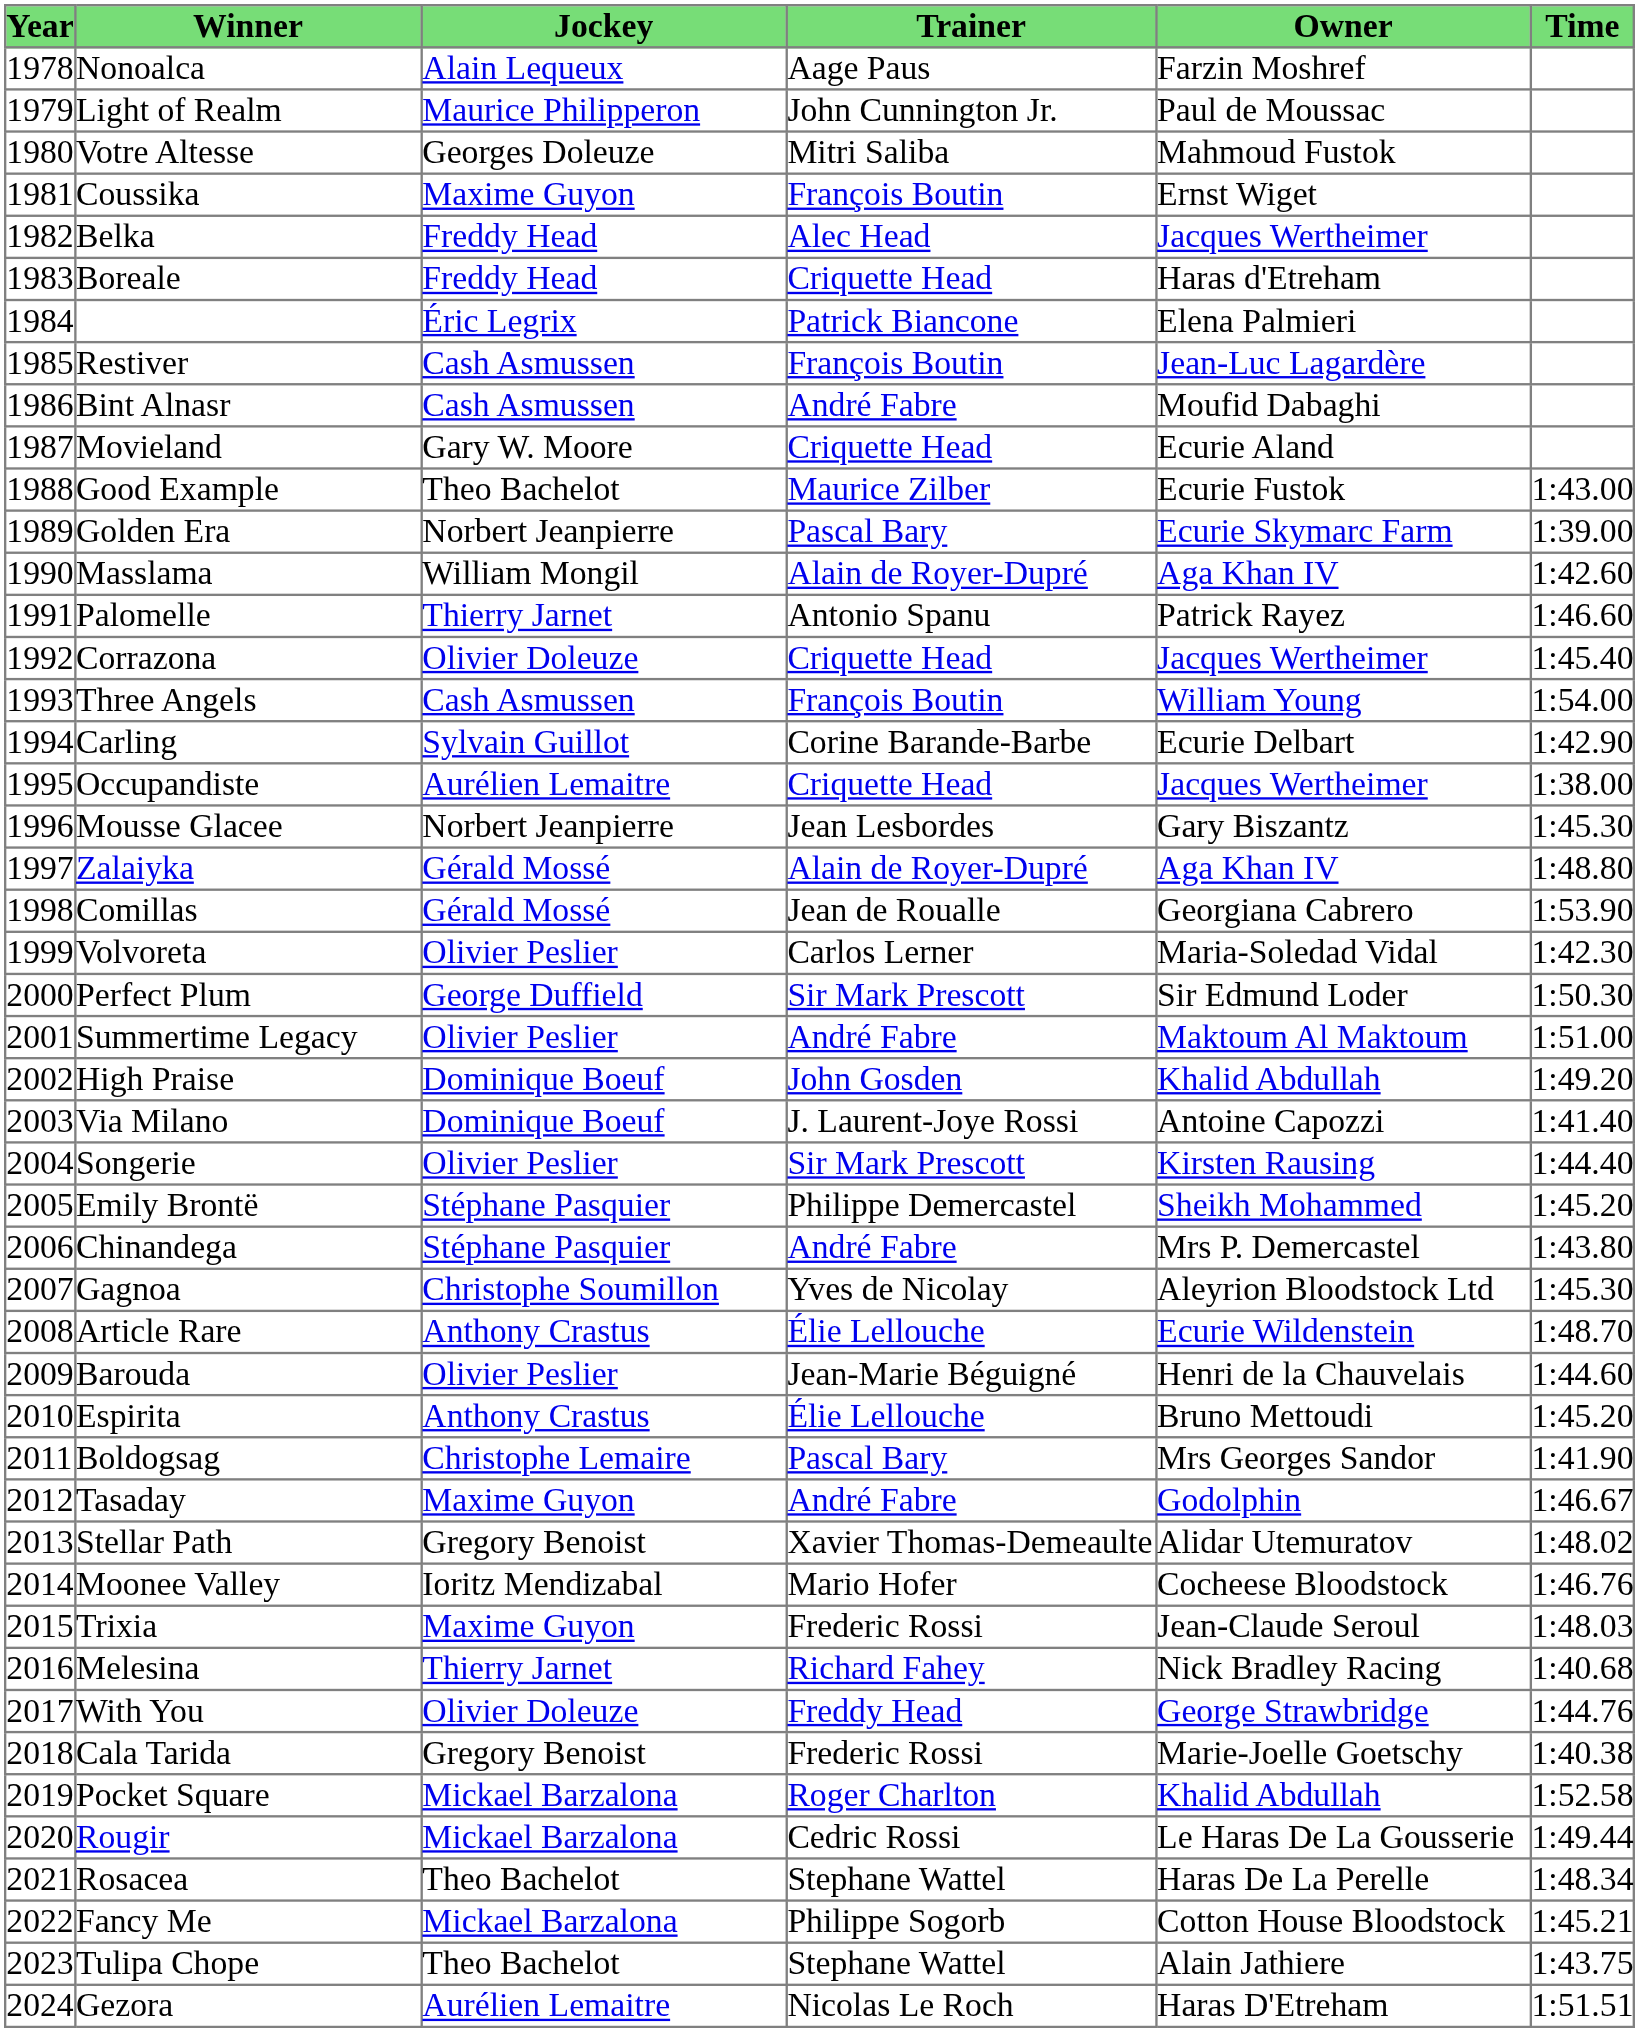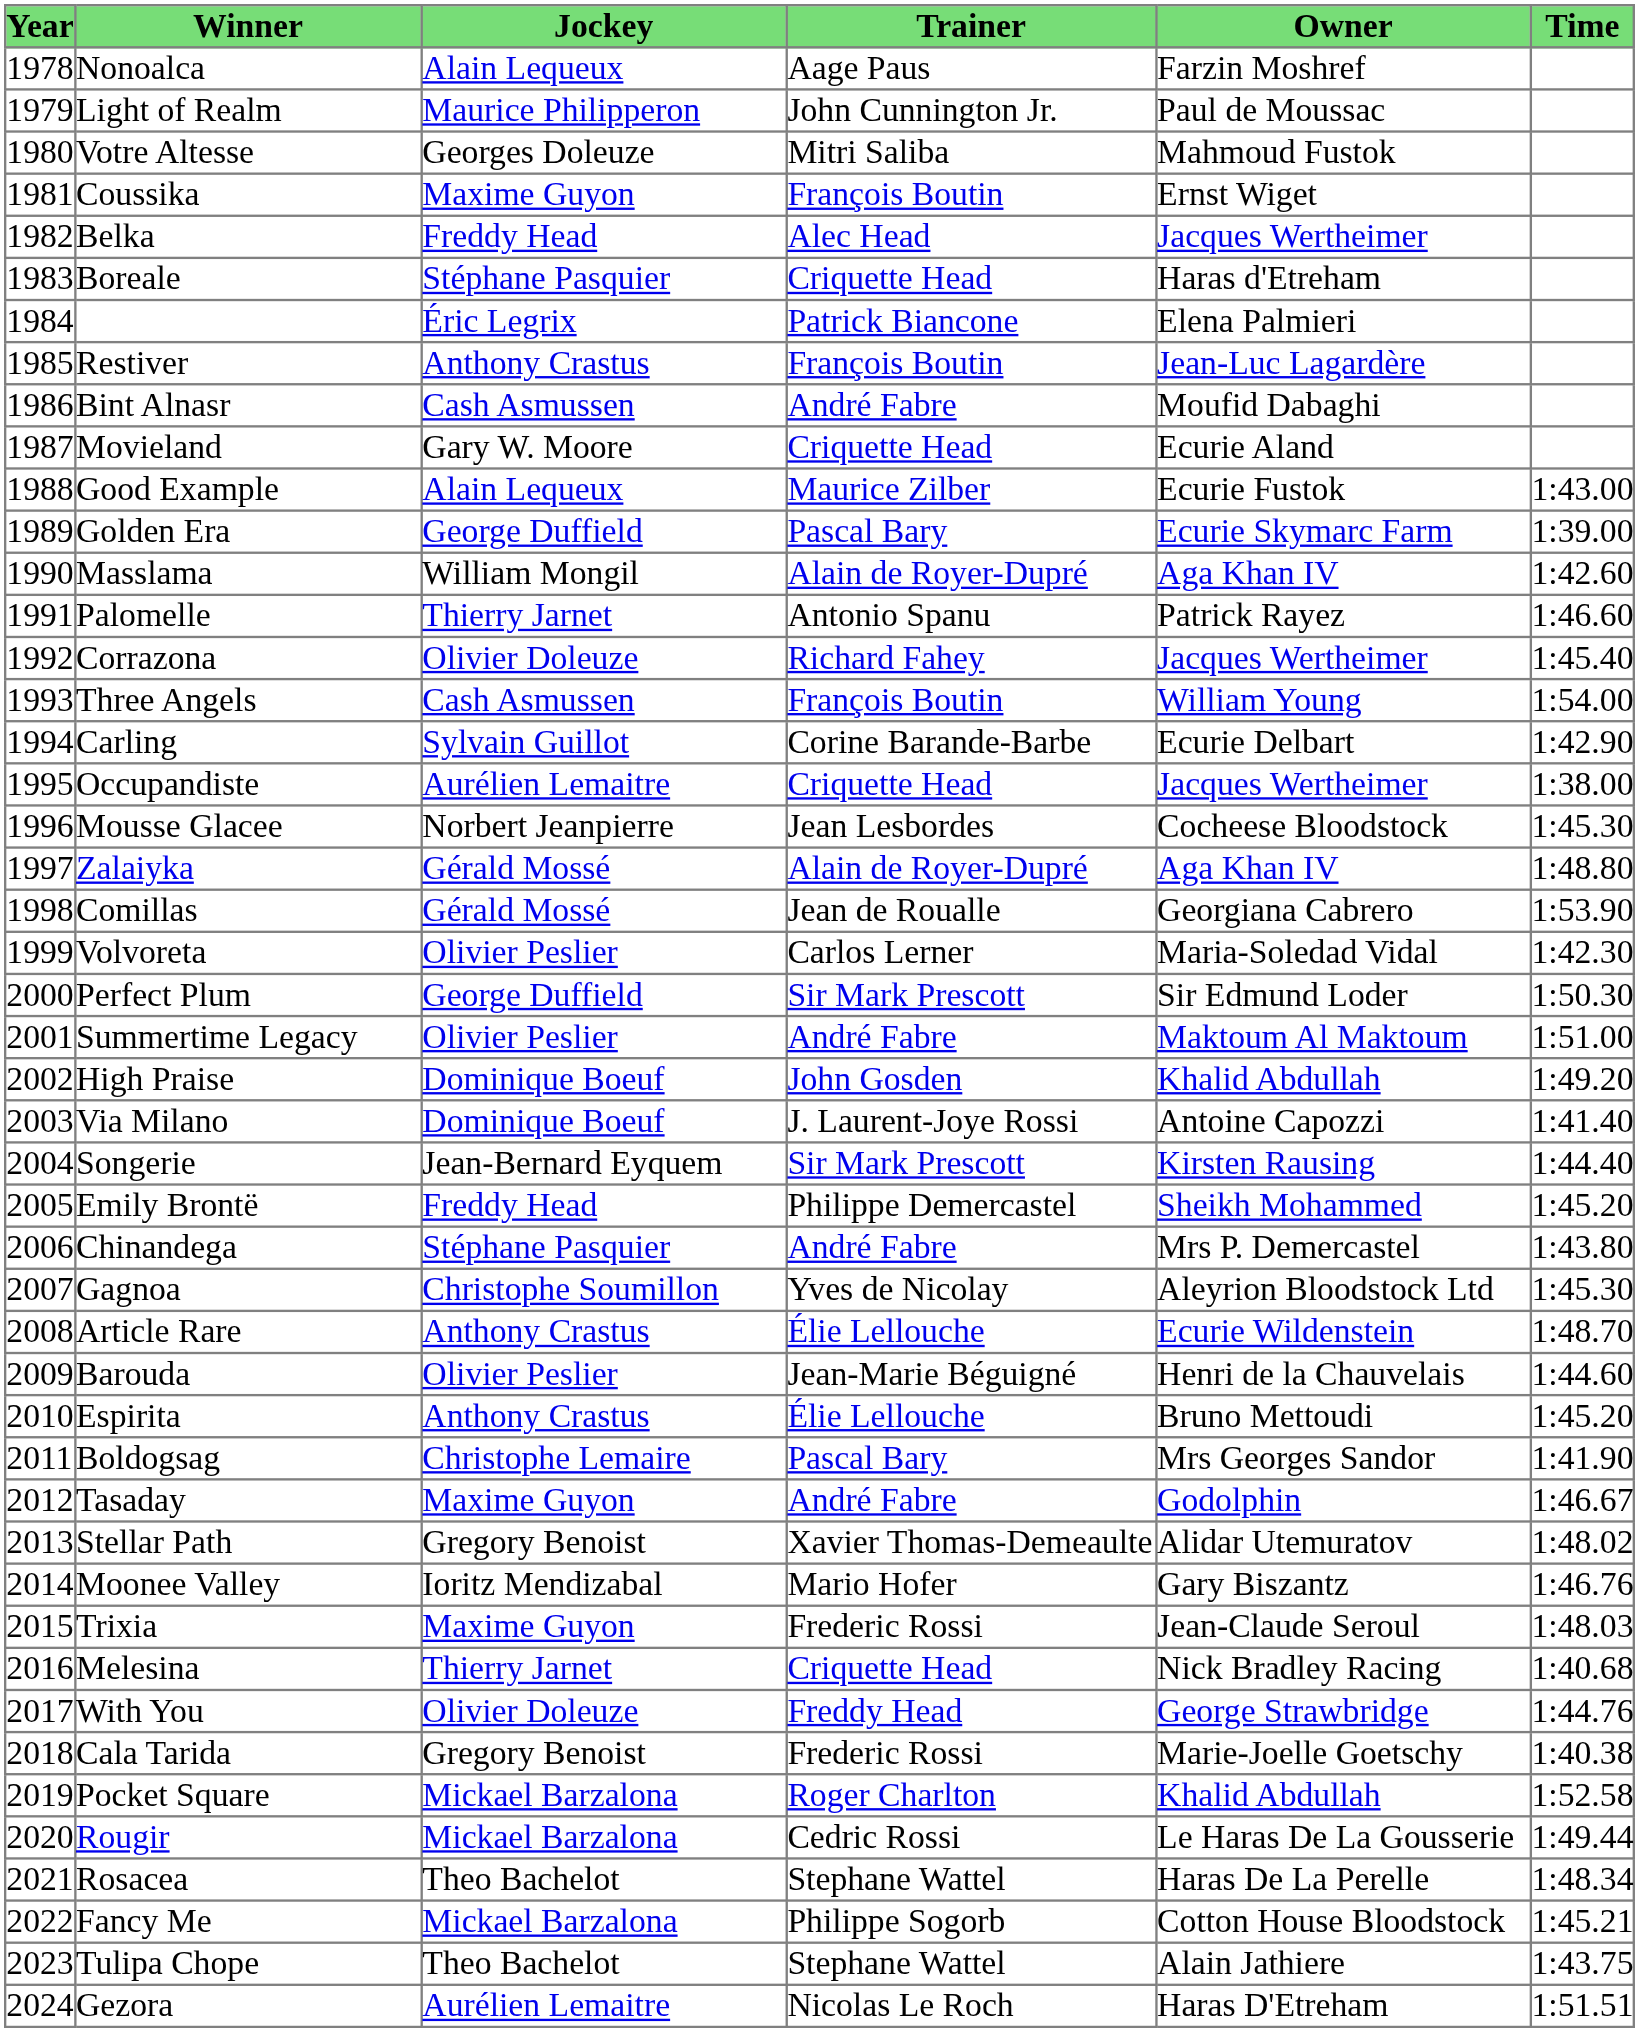Boreale | Jockey: Freddy Head -> Stéphane Pasquier
Restiver | Jockey: Cash Asmussen -> Anthony Crastus
Good Example | Jockey: Theo Bachelot -> Alain Lequeux
Golden Era | Jockey: Norbert Jeanpierre -> George Duffield
Corrazona | Trainer: Criquette Head -> Richard Fahey
Mousse Glacee | Owner: Gary Biszantz -> Cocheese Bloodstock
Songerie | Jockey: Olivier Peslier -> Jean-Bernard Eyquem
Emily Brontë | Jockey: Stéphane Pasquier -> Freddy Head
Moonee Valley | Owner: Cocheese Bloodstock -> Gary Biszantz
Melesina | Trainer: Richard Fahey -> Criquette Head
